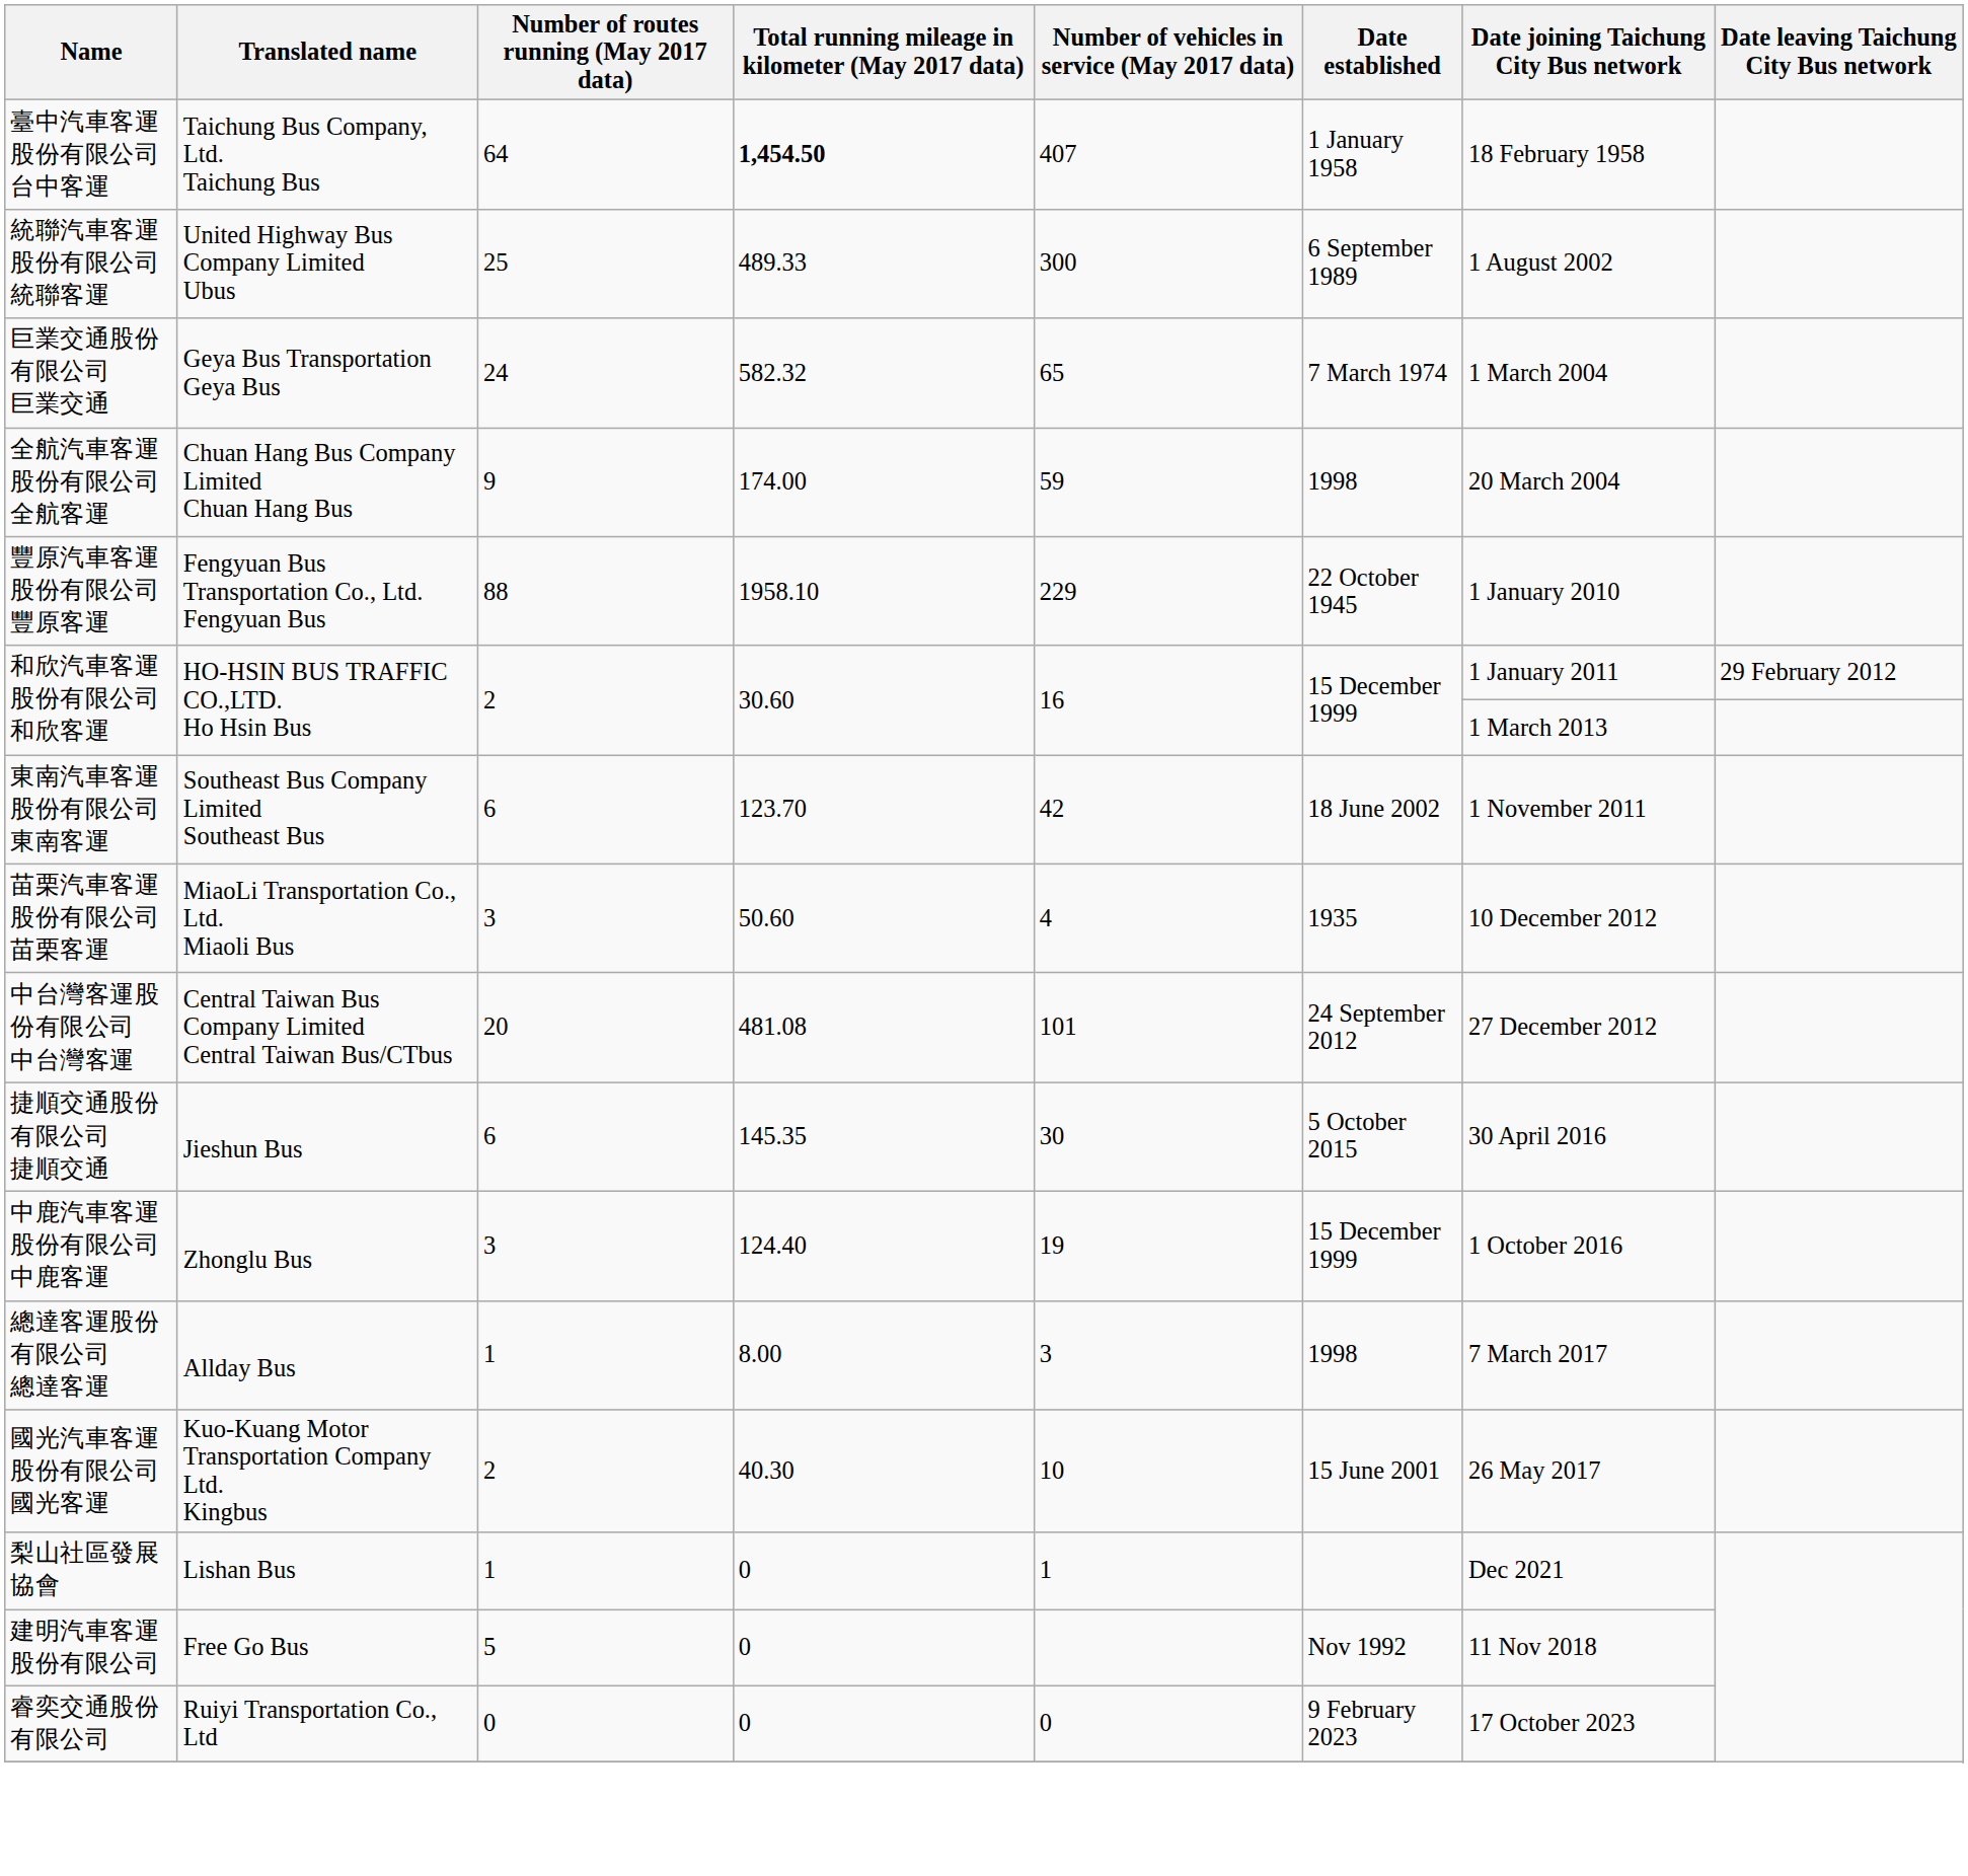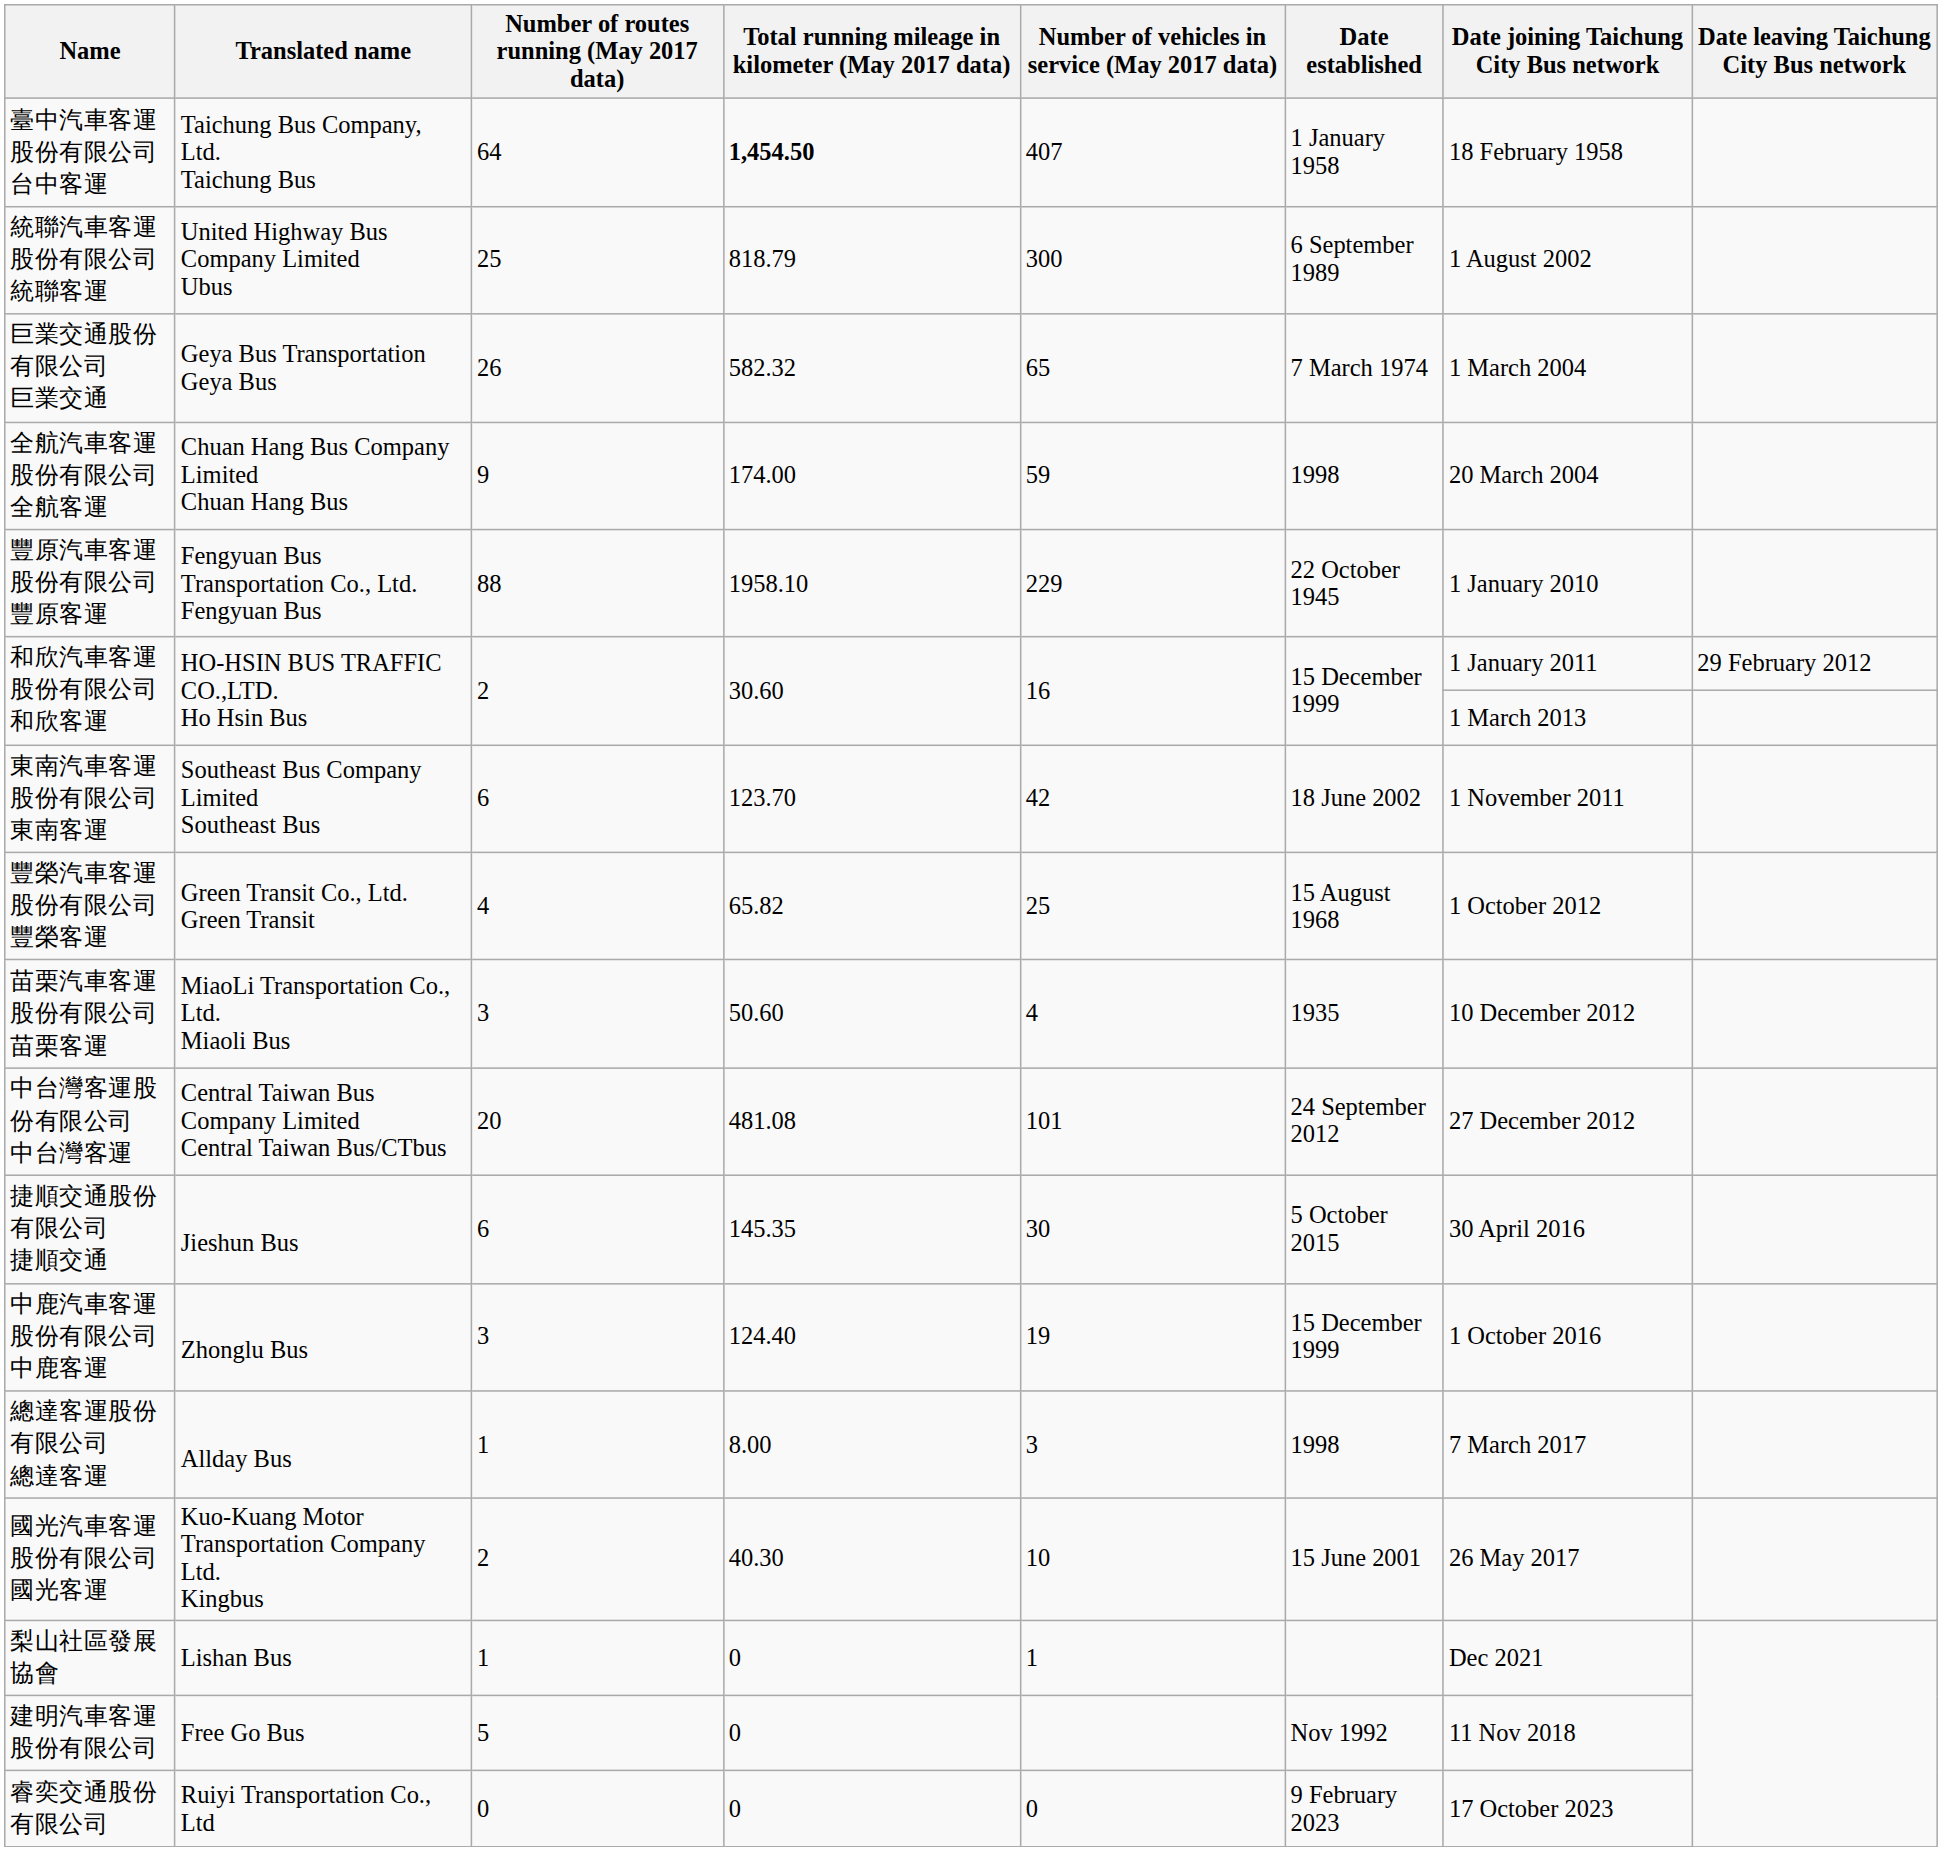統聯汽車客運股份有限公司 統聯客運 | Total running mileage in kilometer (May 2017 data): 489.33 -> 818.79
巨業交通股份有限公司 巨業交通 | Number of routes running (May 2017 data): 24 -> 26
+ row: 豐榮汽車客運股份有限公司 豐榮客運 | Green Transit Co., Ltd. Green Transit | 4 | 65.82 | 25 | 15 August 1968 | 1 October 2012
